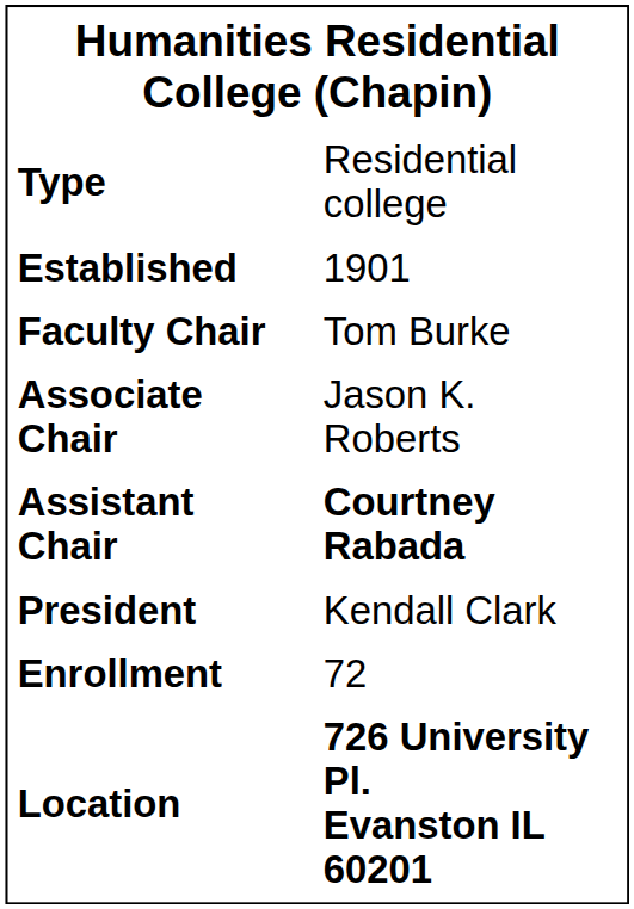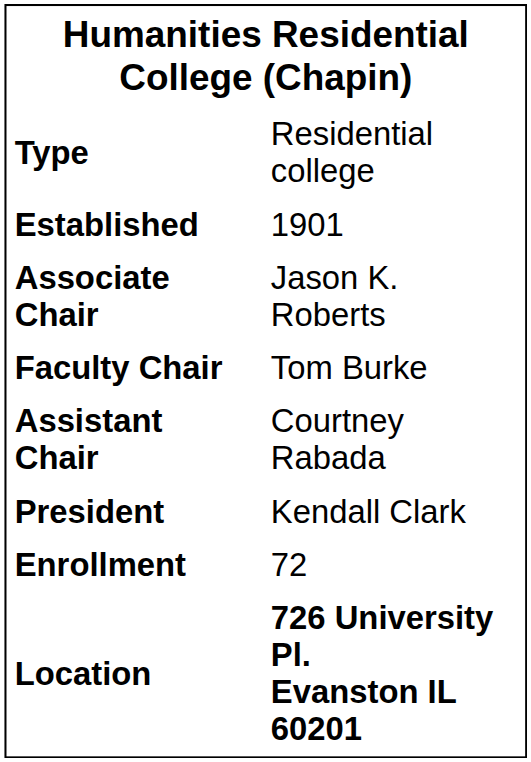rows swapped: Faculty Chair <-> Associate Chair
Assistant Chair | column 2: bold -> normal
